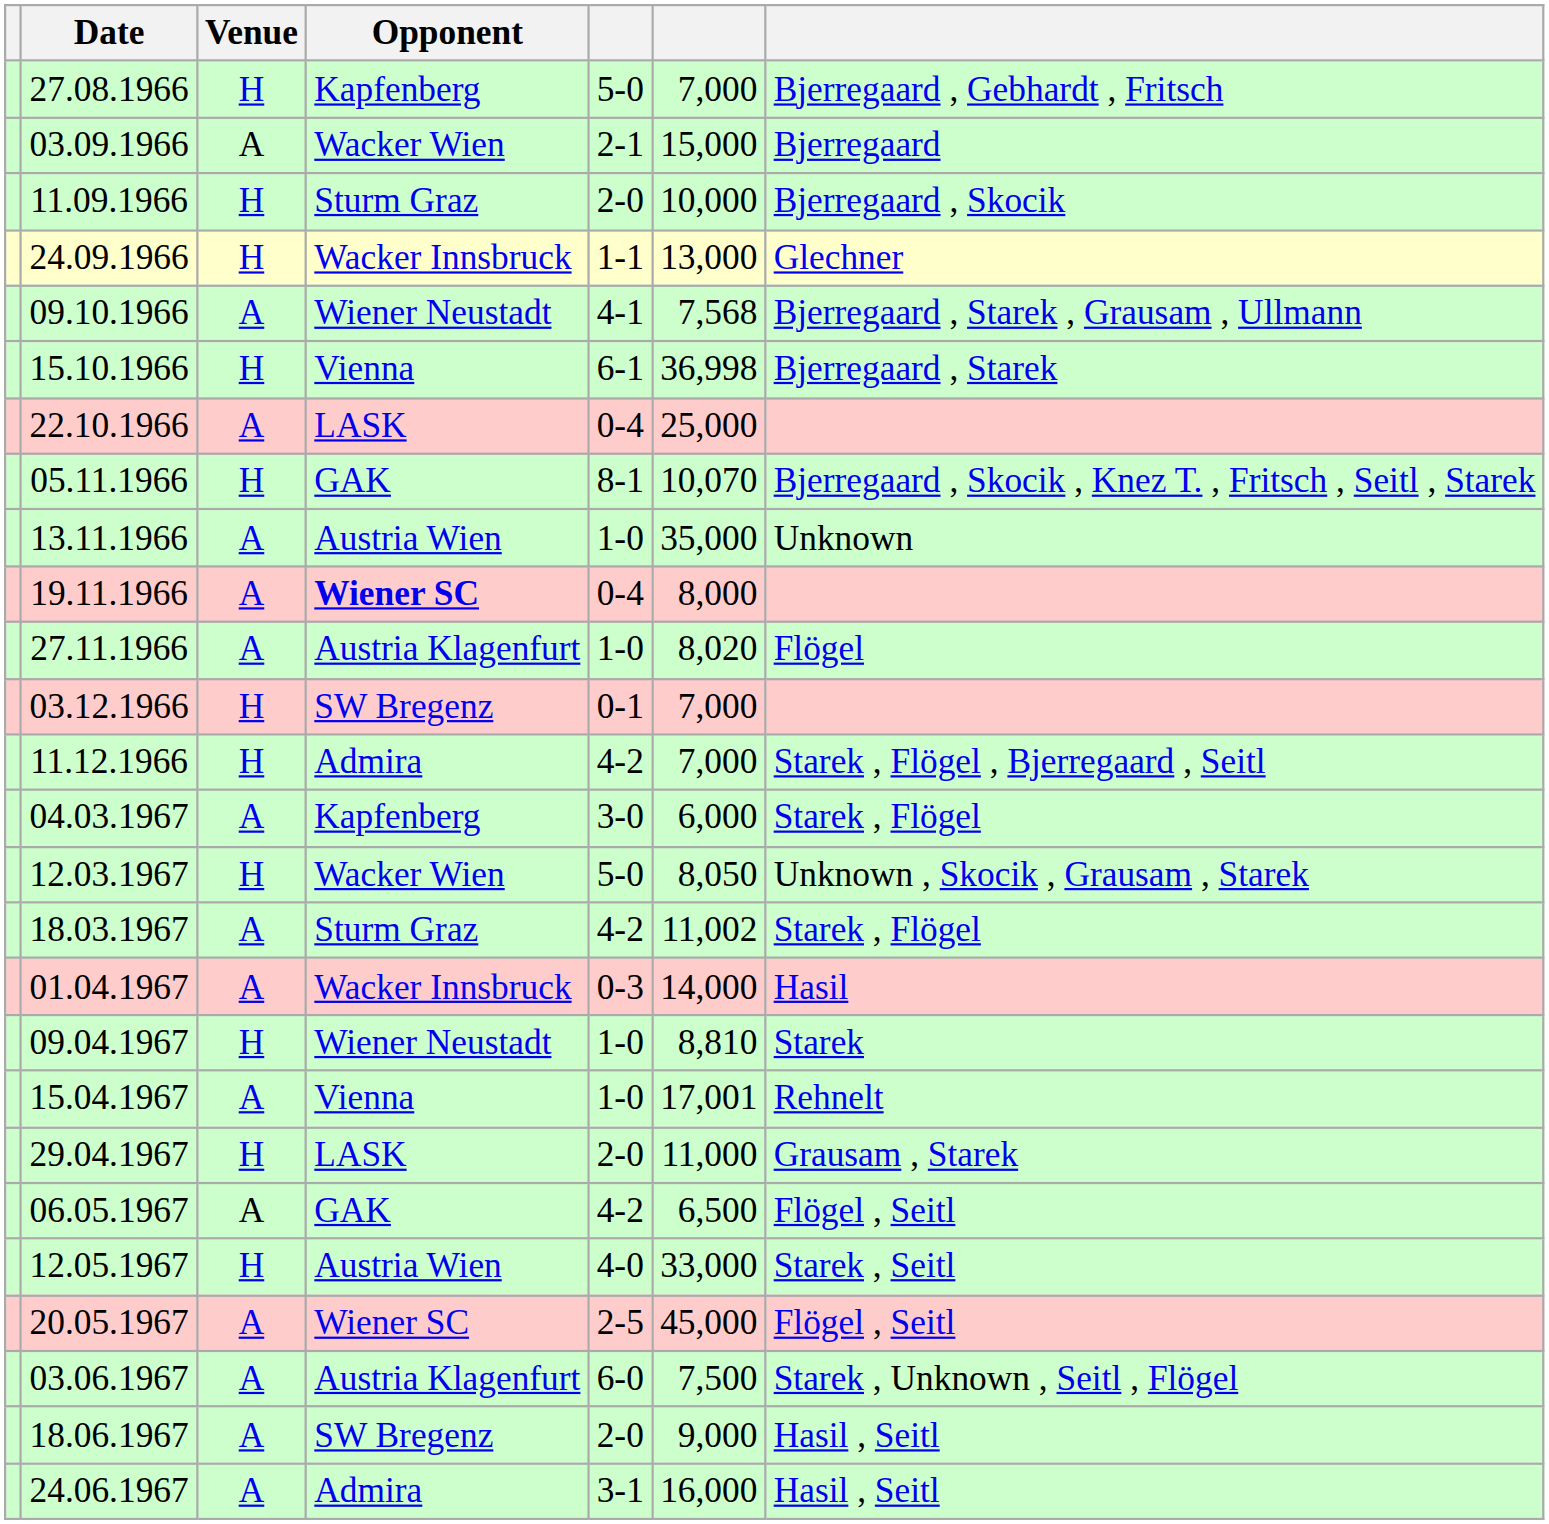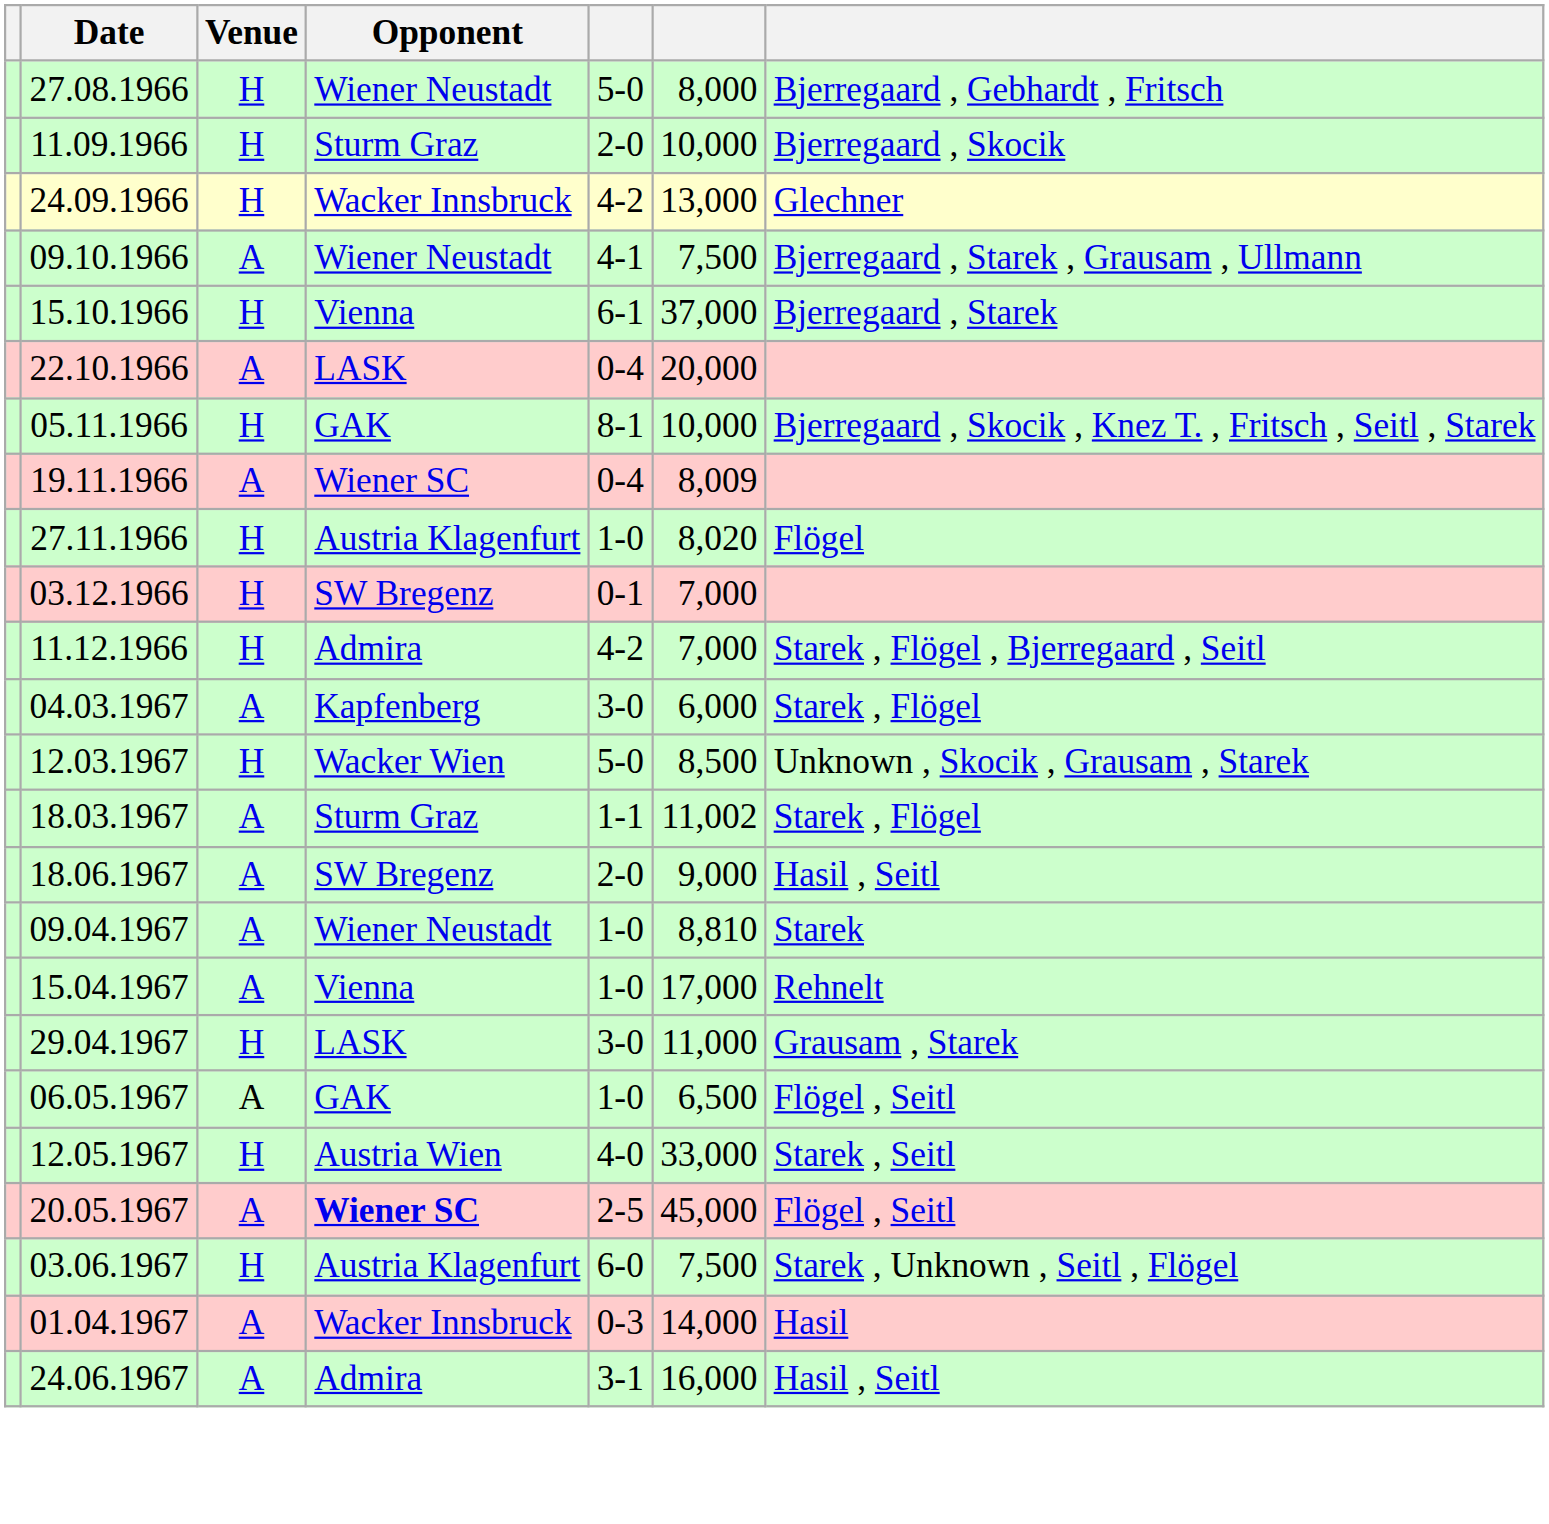27.08.1966 | Opponent: Kapfenberg -> Wiener Neustadt
27.08.1966 | column 6: 7,000 -> 8,000
- row: 03.09.1966 | A | Wacker Wien | 2-1 | 15,000 | Bjerregaard
24.09.1966 | column 5: 1-1 -> 4-2
09.10.1966 | column 6: 7,568 -> 7,500
15.10.1966 | column 6: 36,998 -> 37,000
22.10.1966 | column 6: 25,000 -> 20,000
05.11.1966 | column 6: 10,070 -> 10,000
- row: 13.11.1966 | A | Austria Wien | 1-0 | 35,000 | Unknown
19.11.1966 | Opponent: bold -> normal
19.11.1966 | column 6: 8,000 -> 8,009
27.11.1966 | Venue: A -> H
12.03.1967 | column 6: 8,050 -> 8,500
18.03.1967 | column 5: 4-2 -> 1-1
rows swapped: 01.04.1967 <-> 18.06.1967
09.04.1967 | Venue: H -> A
15.04.1967 | column 6: 17,001 -> 17,000
29.04.1967 | column 5: 2-0 -> 3-0
06.05.1967 | column 5: 4-2 -> 1-0
20.05.1967 | Opponent: normal -> bold
03.06.1967 | Venue: A -> H
